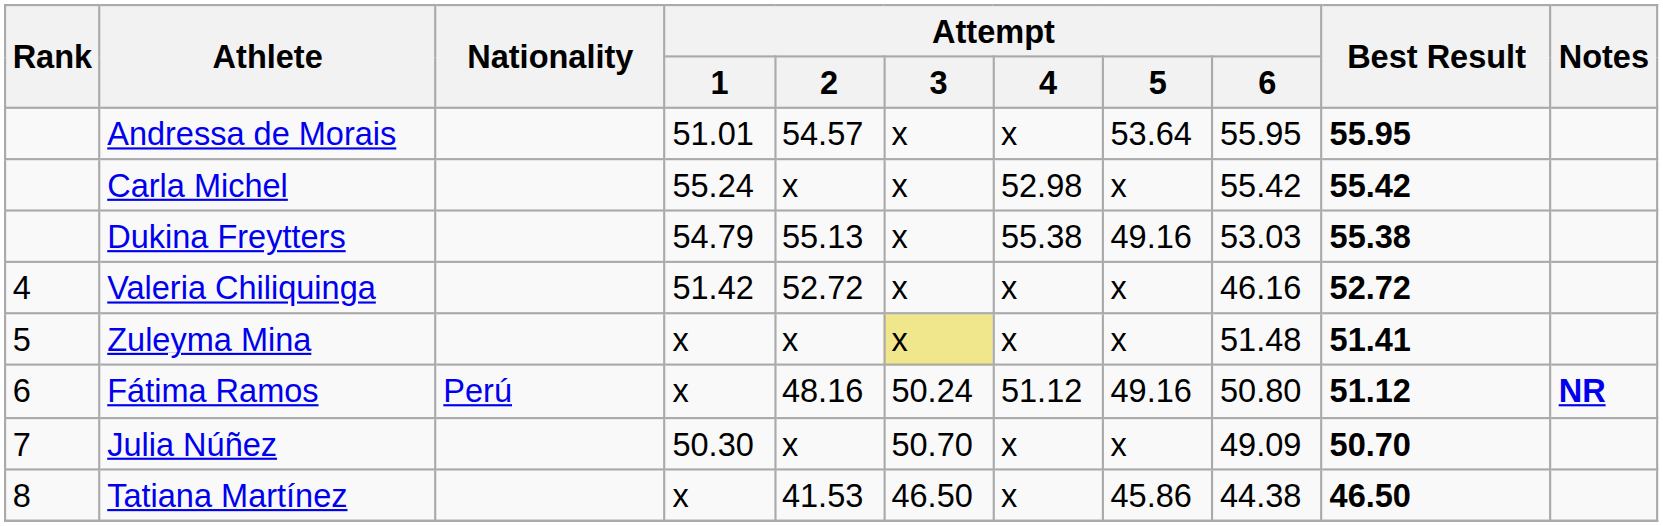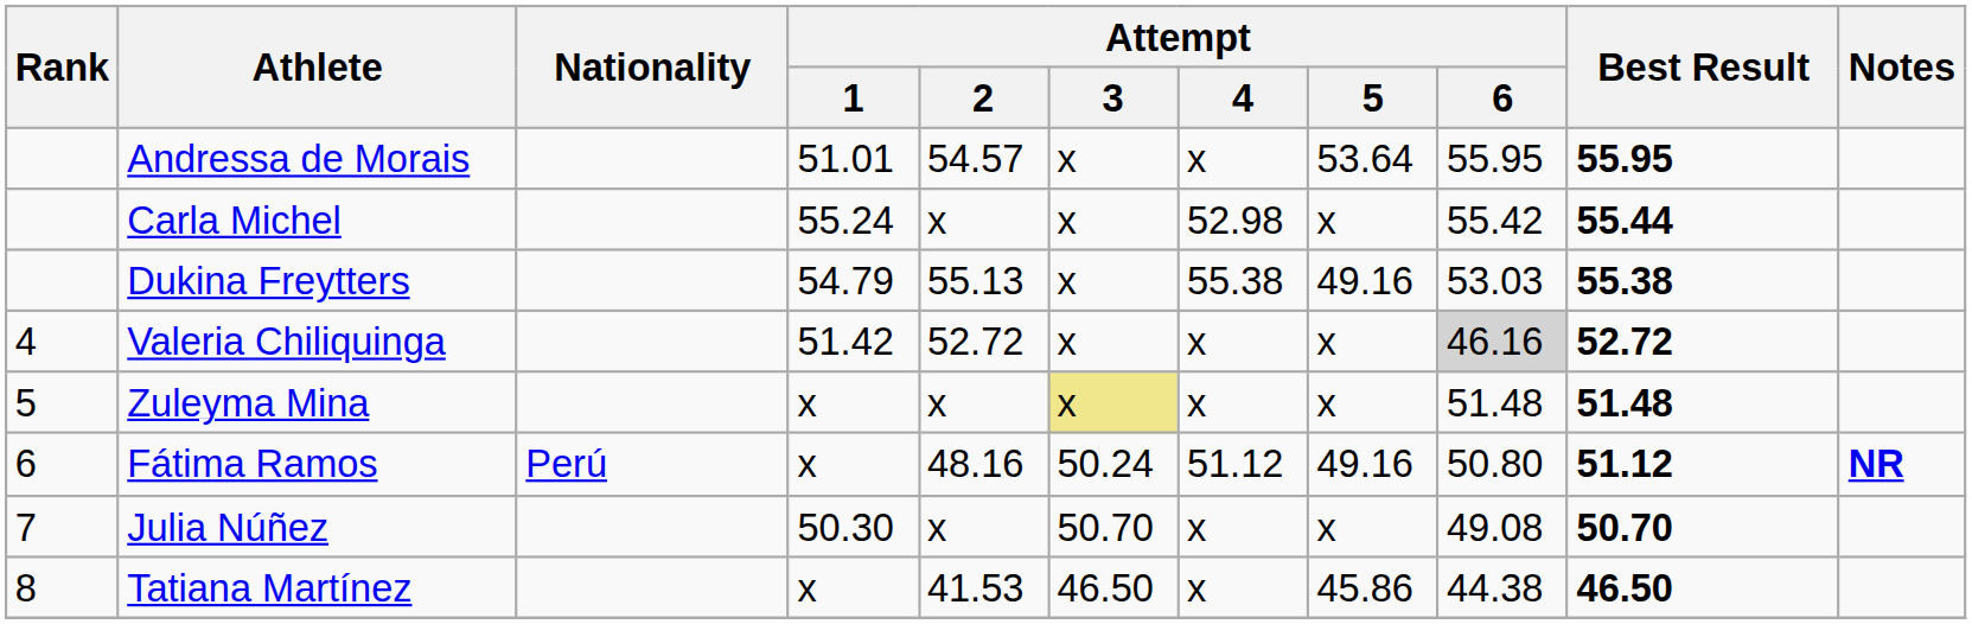Carla Michel | Best Result: 55.42 -> 55.44
Valeria Chiliquinga | Attempt / 6: no background -> lightgrey background
Zuleyma Mina | Best Result: 51.41 -> 51.48
Julia Núñez | Attempt / 6: 49.09 -> 49.08
